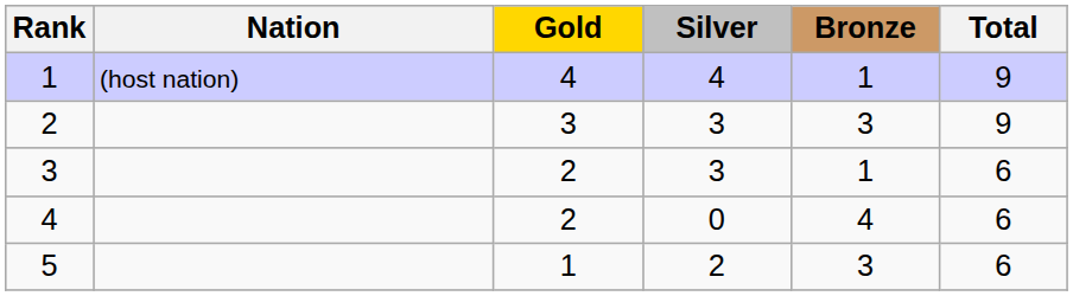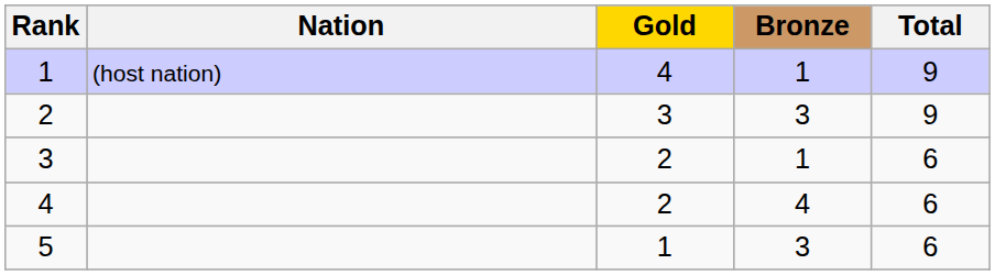- column: Silver | 4 | 3 | 3 | 0 | 2
